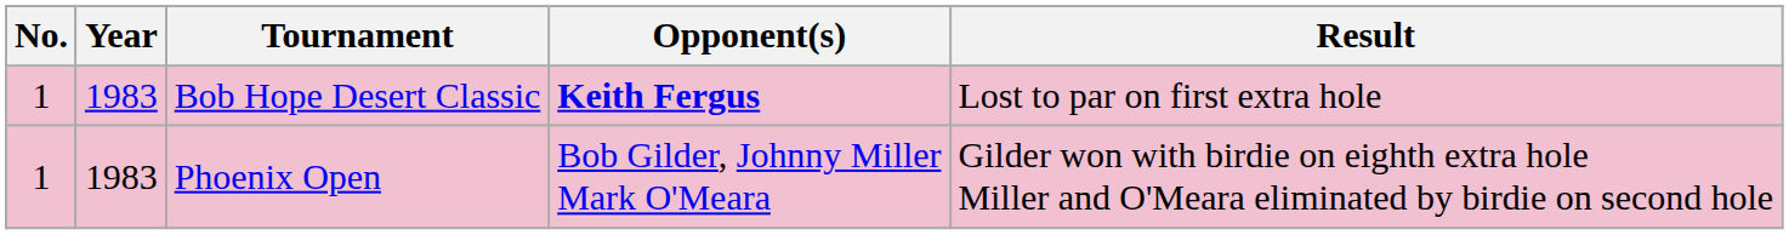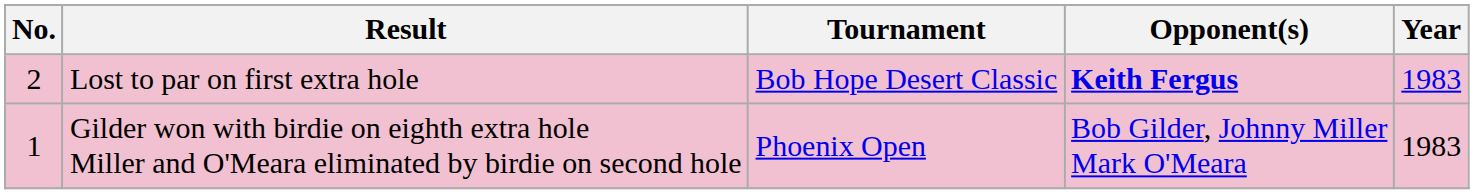columns swapped: Year <-> Result
Bob Hope Desert Classic | No.: 1 -> 2
